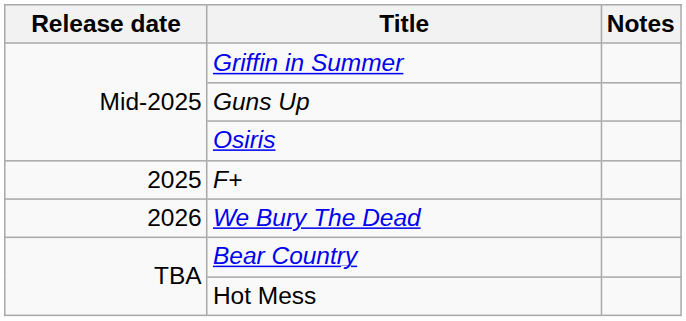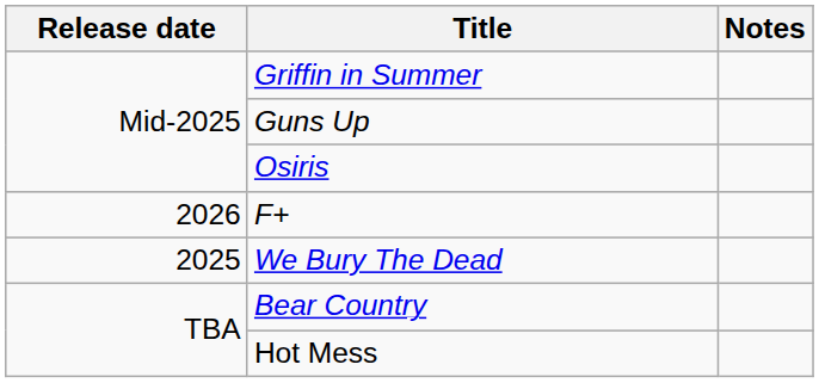F+ | Release date: 2025 -> 2026
We Bury The Dead | Release date: 2026 -> 2025
